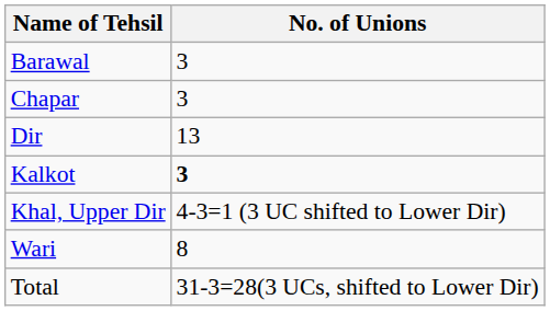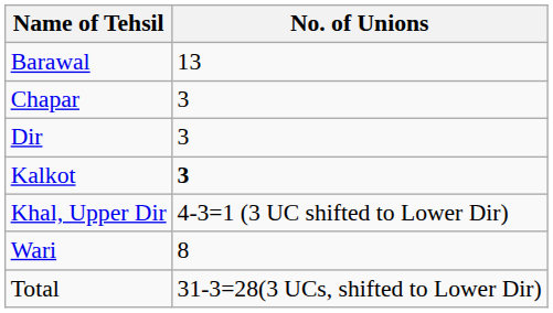Barawal | No. of Unions: 3 -> 13
Dir | No. of Unions: 13 -> 3
